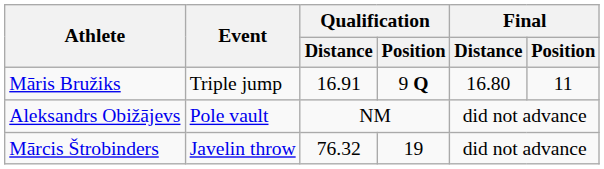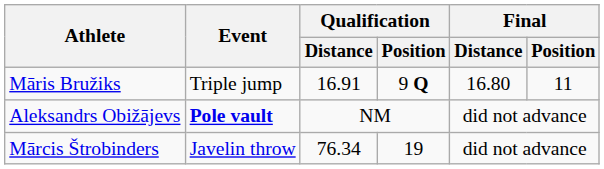Aleksandrs Obižājevs | Event: normal -> bold
Mārcis Štrobinders | Qualification / Distance: 76.32 -> 76.34
